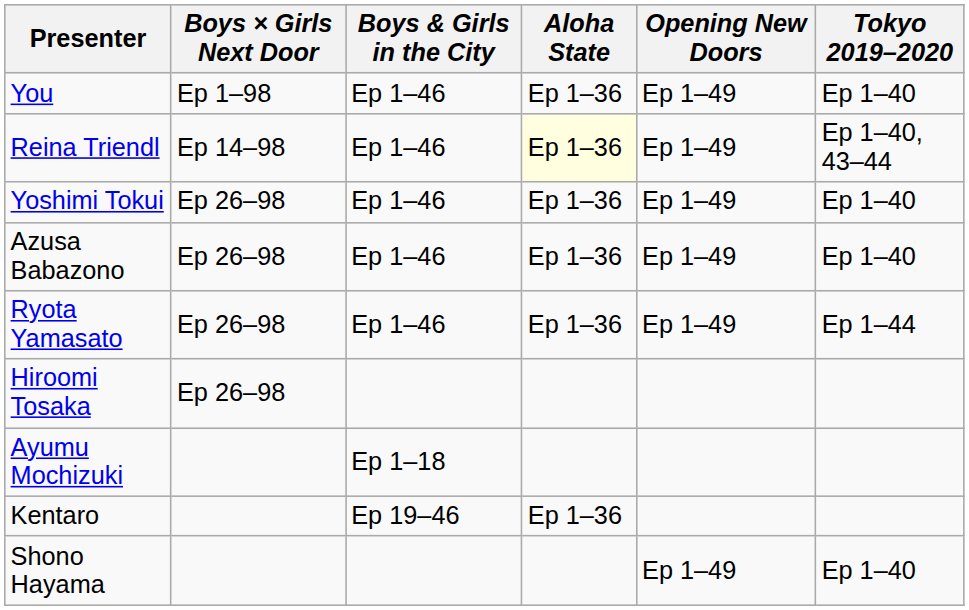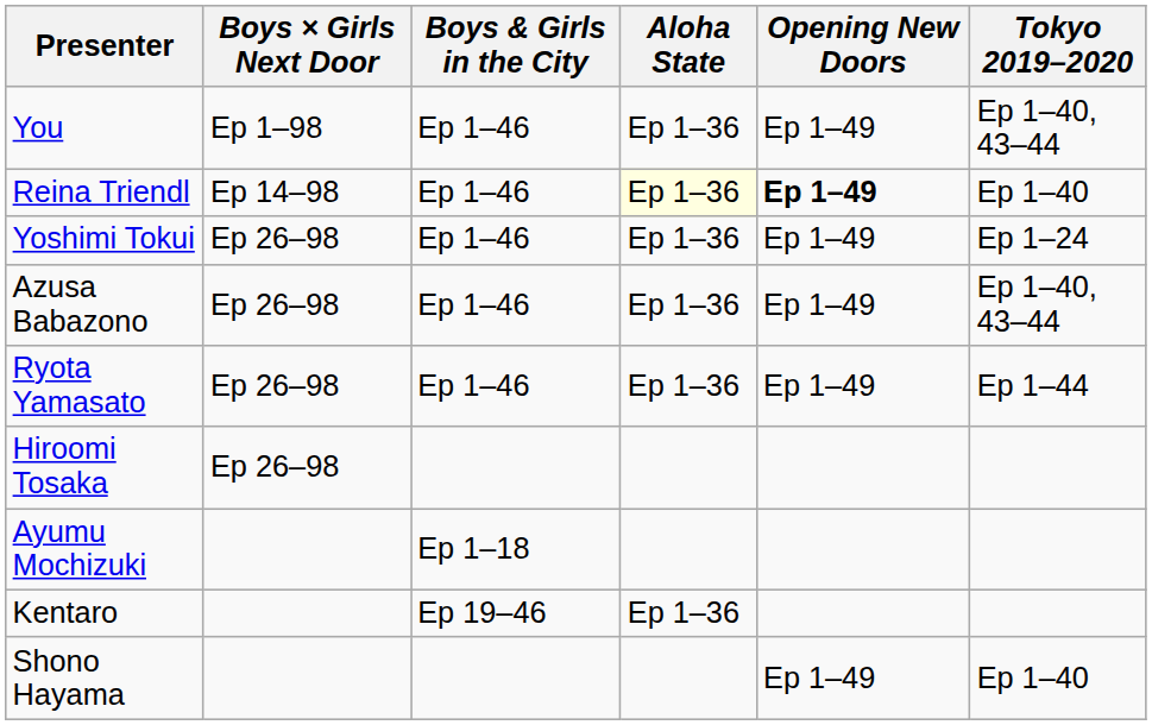You | Tokyo 2019–2020: Ep 1–40 -> Ep 1–40, 43–44
Reina Triendl | Opening New Doors: normal -> bold
Reina Triendl | Tokyo 2019–2020: Ep 1–40, 43–44 -> Ep 1–40
Yoshimi Tokui | Tokyo 2019–2020: Ep 1–40 -> Ep 1–24
Azusa Babazono | Tokyo 2019–2020: Ep 1–40 -> Ep 1–40, 43–44
